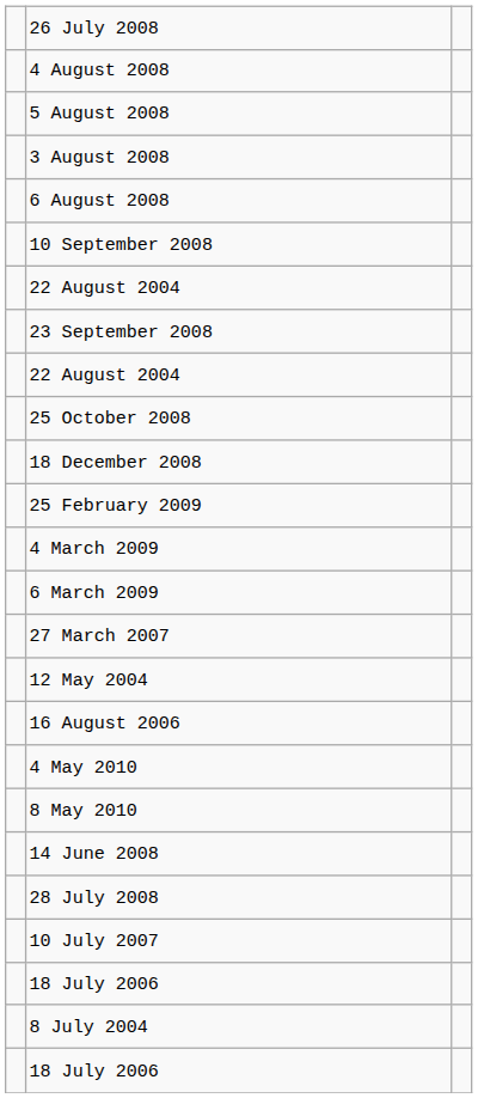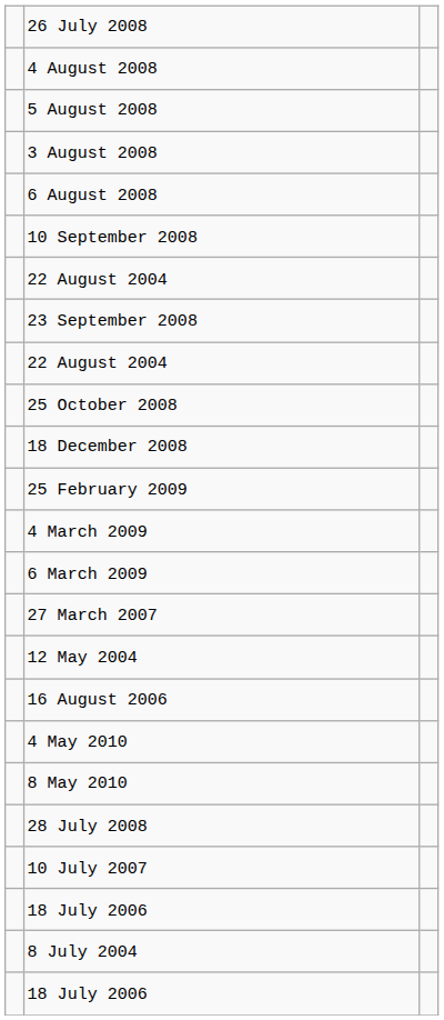- row: 14 June 2008
